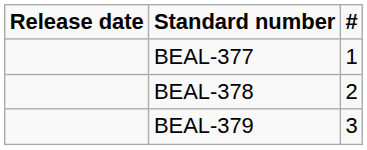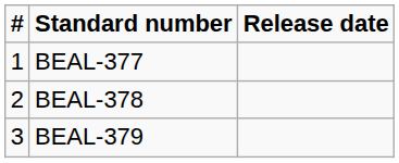columns swapped: # <-> Release date
